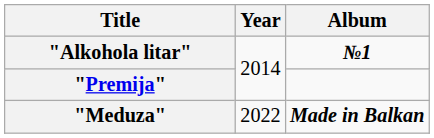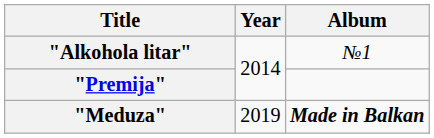"Alkohola litar" | Album: bold -> normal
"Meduza" | Year: 2022 -> 2019
